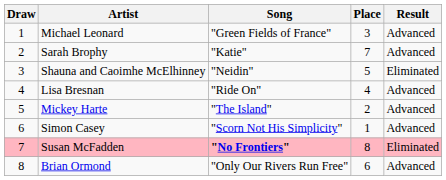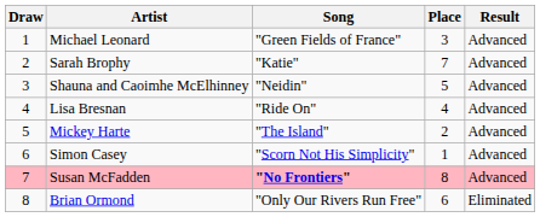Shauna and Caoimhe McElhinney | Result: Eliminated -> Advanced
Susan McFadden | Result: Eliminated -> Advanced
Brian Ormond | Result: Advanced -> Eliminated
